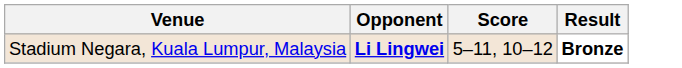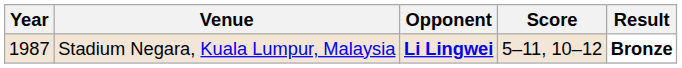+ column: Year | 1987
